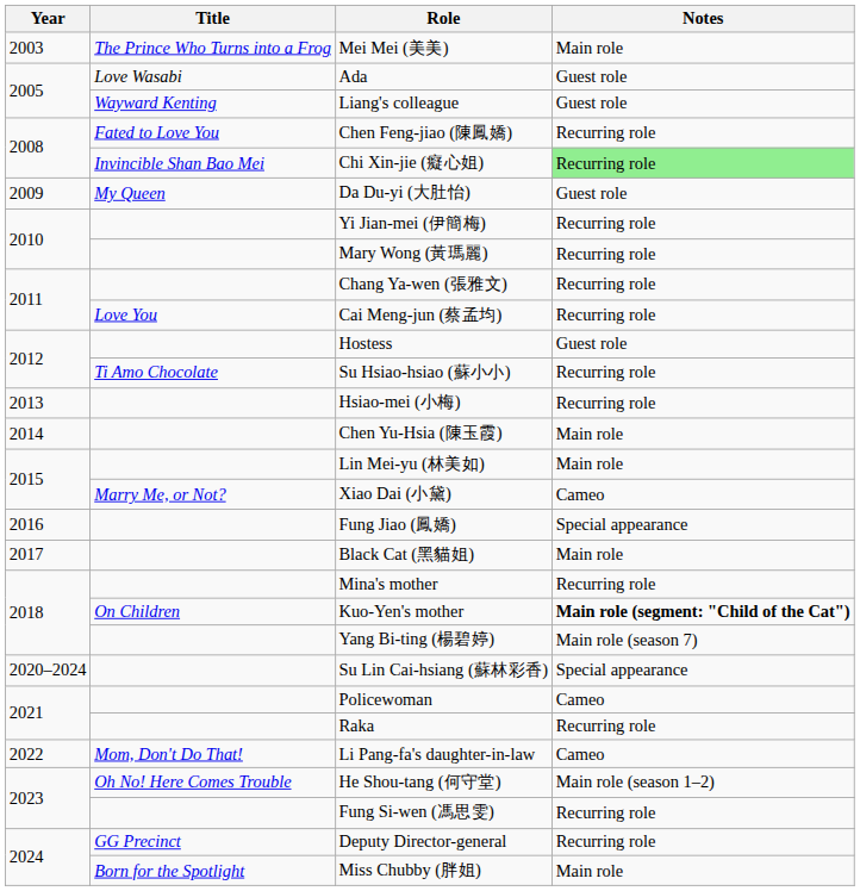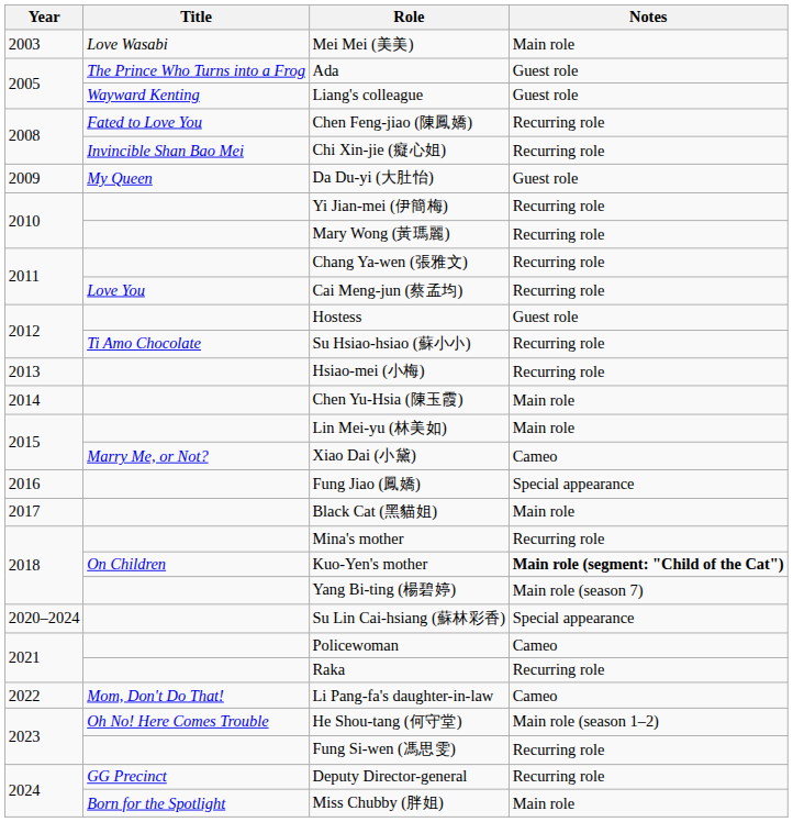Mei Mei (美美) | Title: The Prince Who Turns into a Frog -> Love Wasabi
Ada | Title: Love Wasabi -> The Prince Who Turns into a Frog
Chi Xin-jie (癡心姐) | Notes: lightgreen background -> no background
